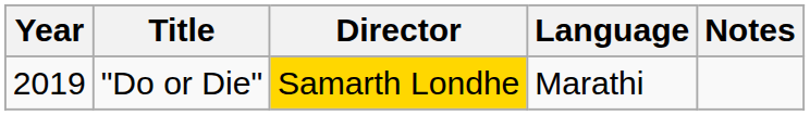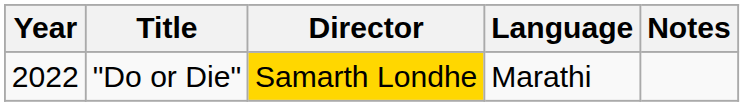"Do or Die" | Year: 2019 -> 2022
